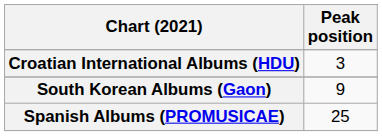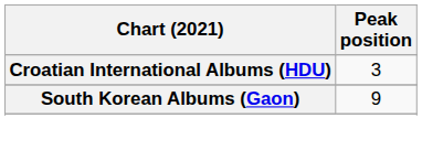- row: Spanish Albums (PROMUSICAE) | 25
